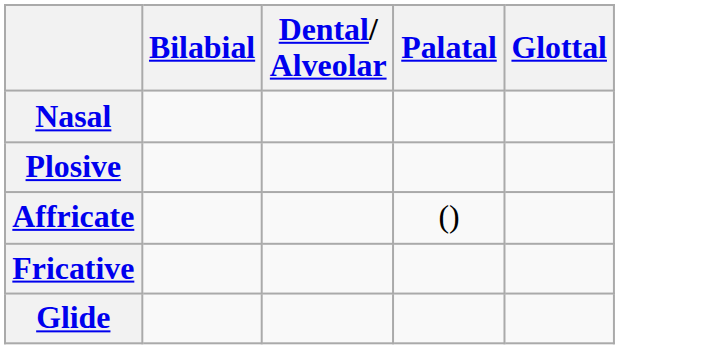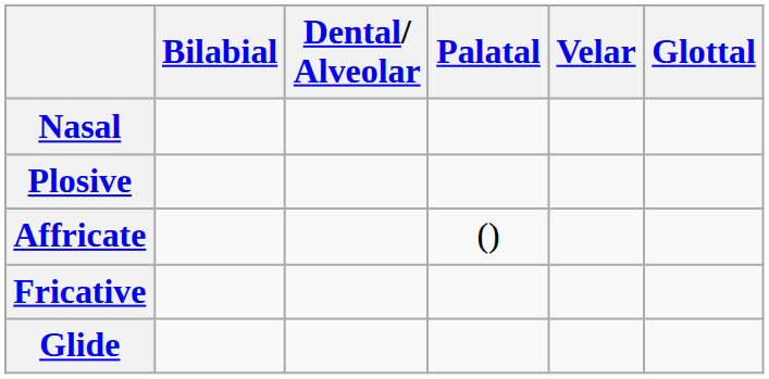+ column: Velar
